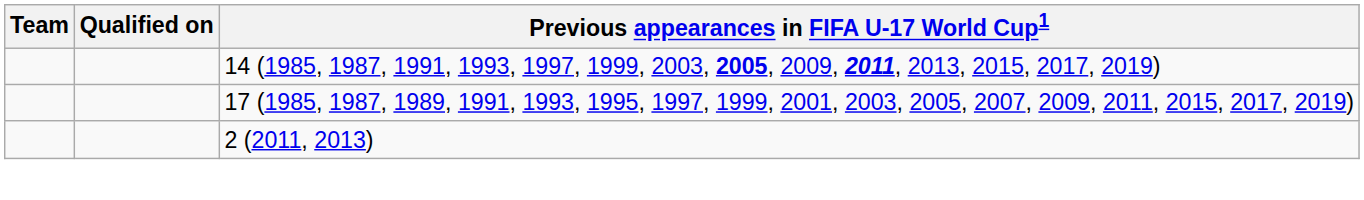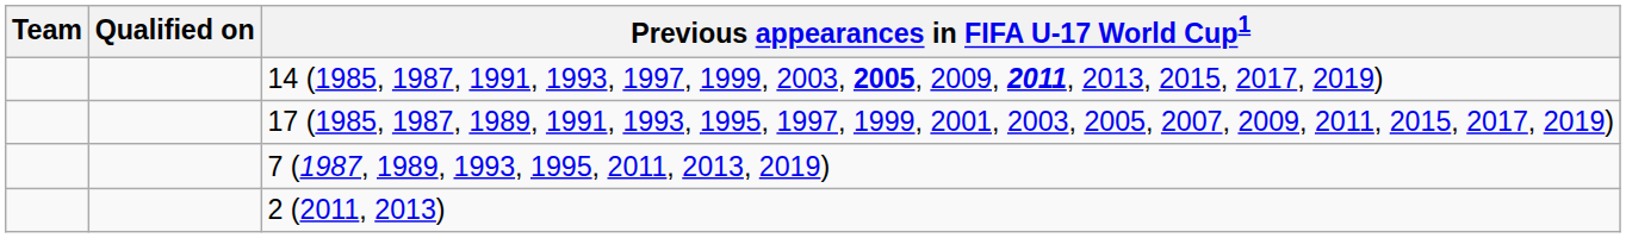+ row: 7 (1987, 1989, 1993, 1995, 2011, 2013, 2019)
